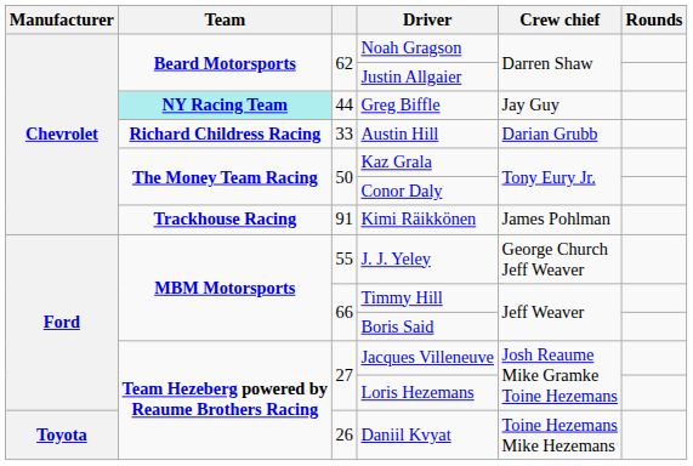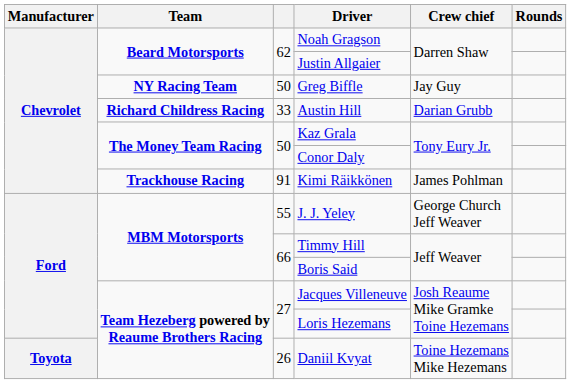Greg Biffle | Team: paleturquoise background -> no background
Greg Biffle | column 3: 44 -> 50
